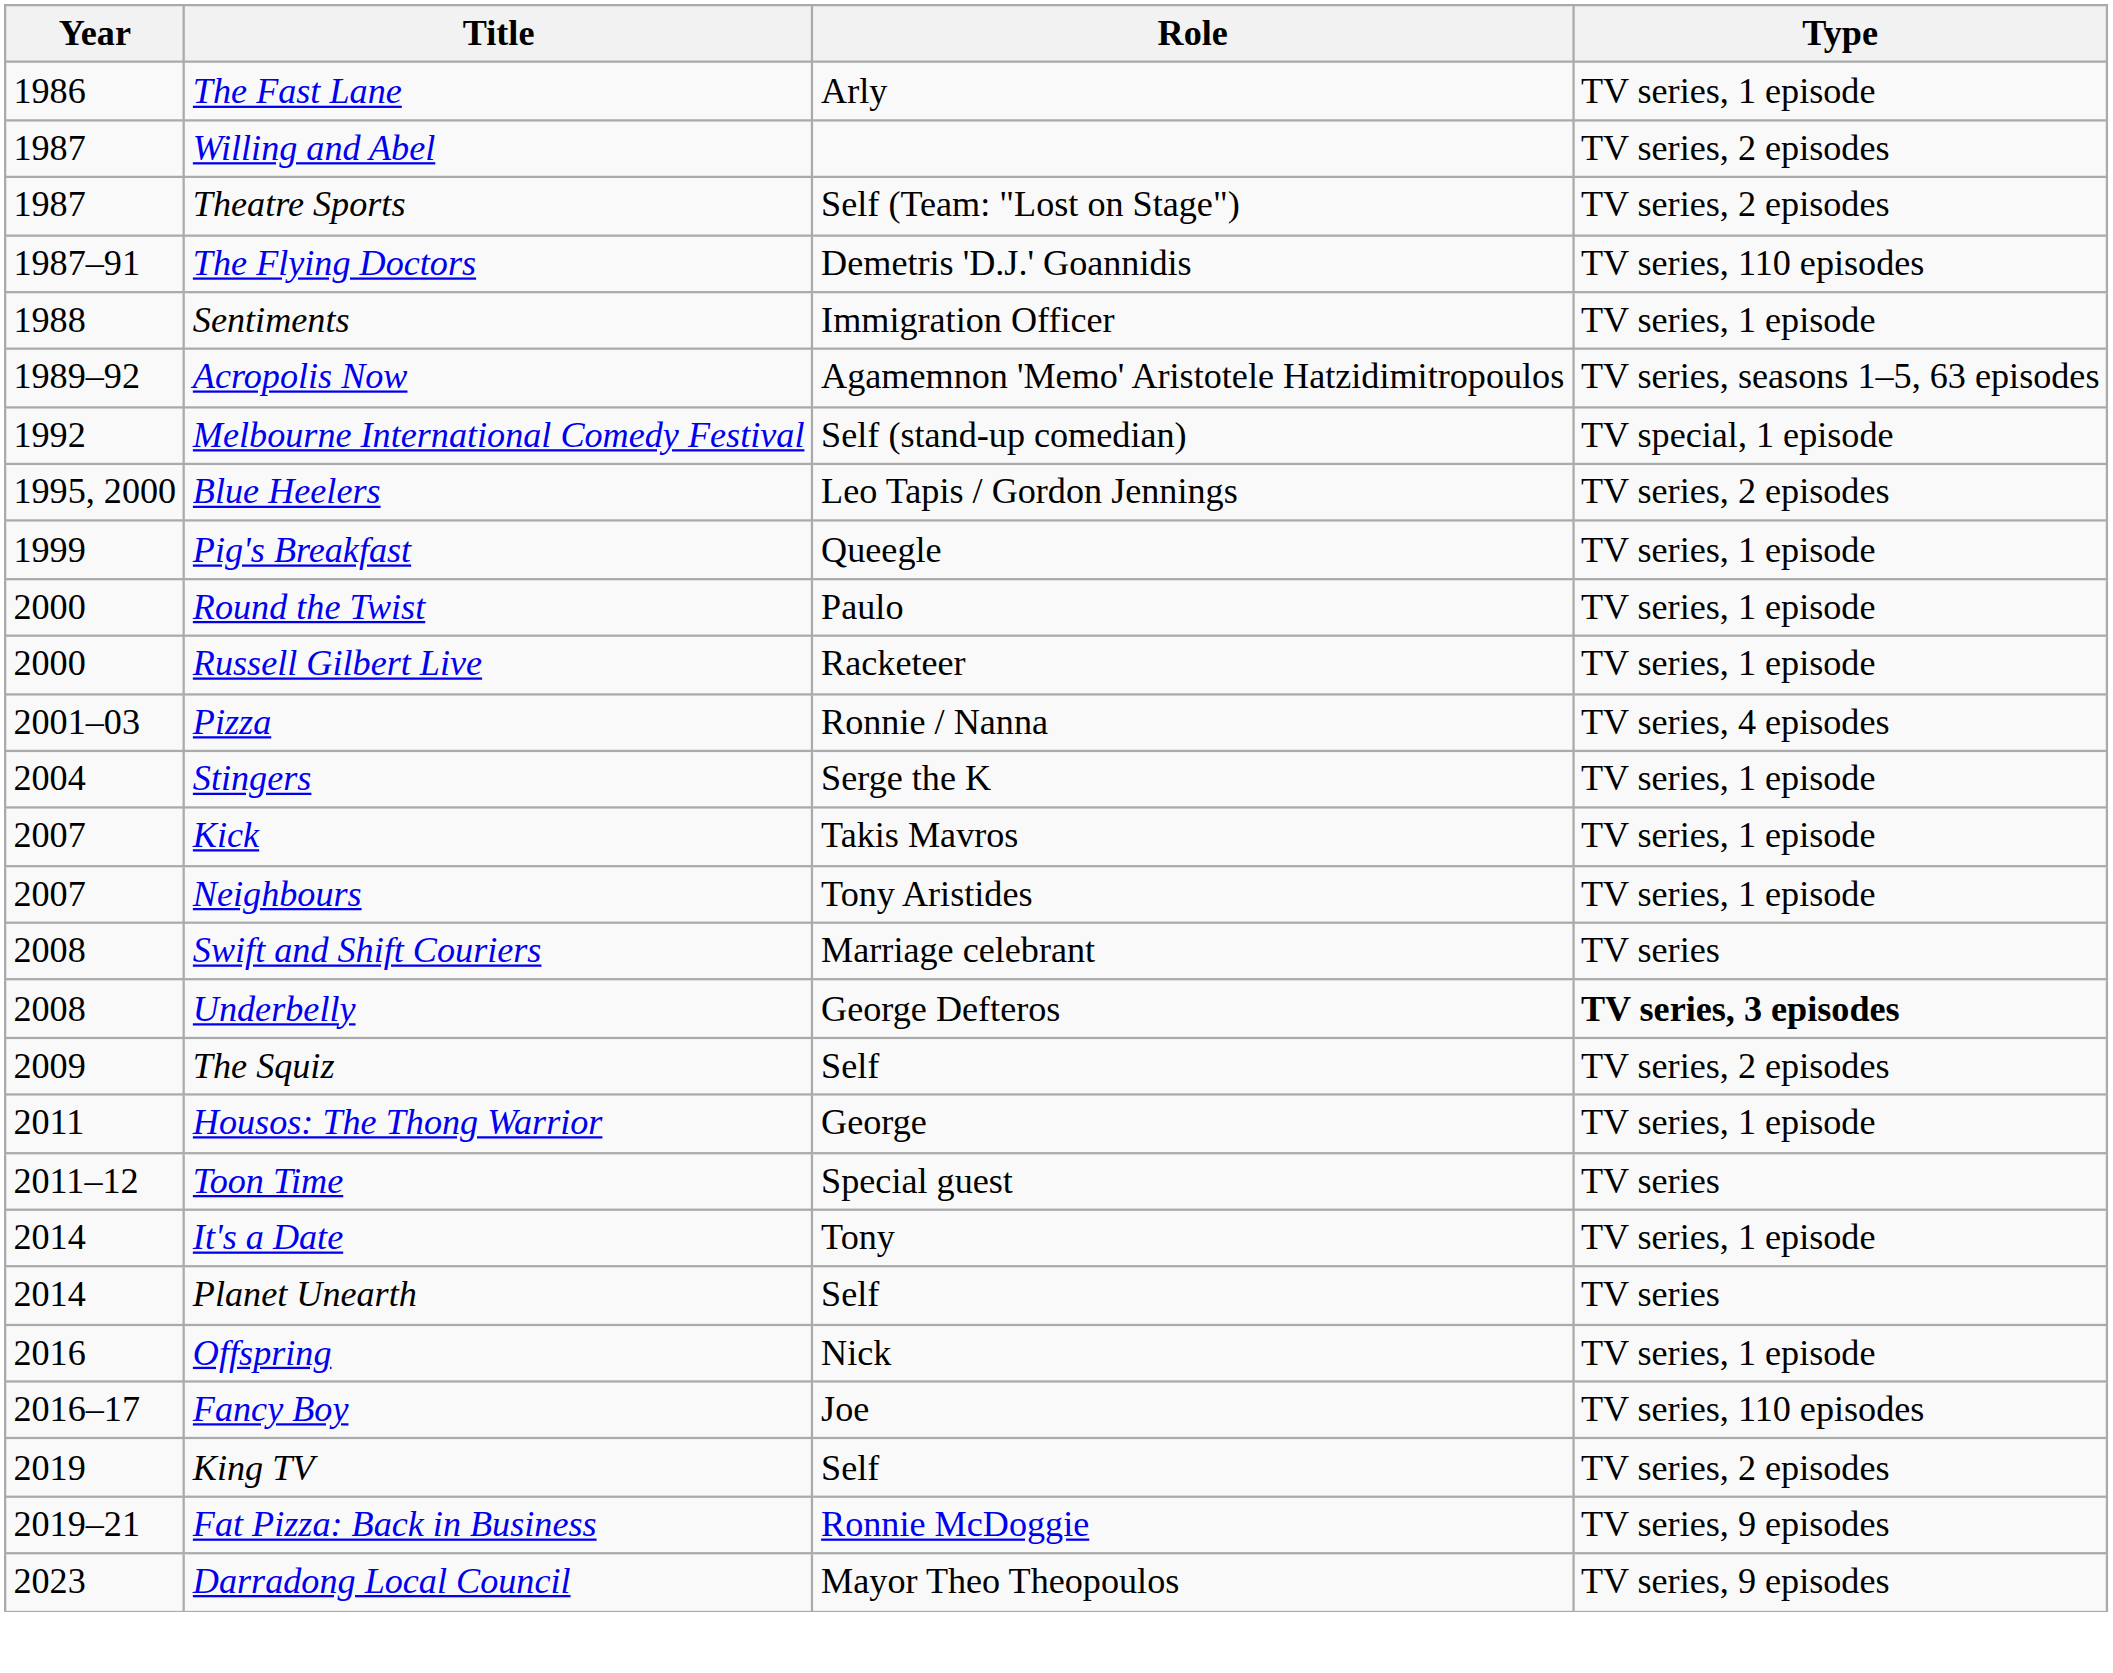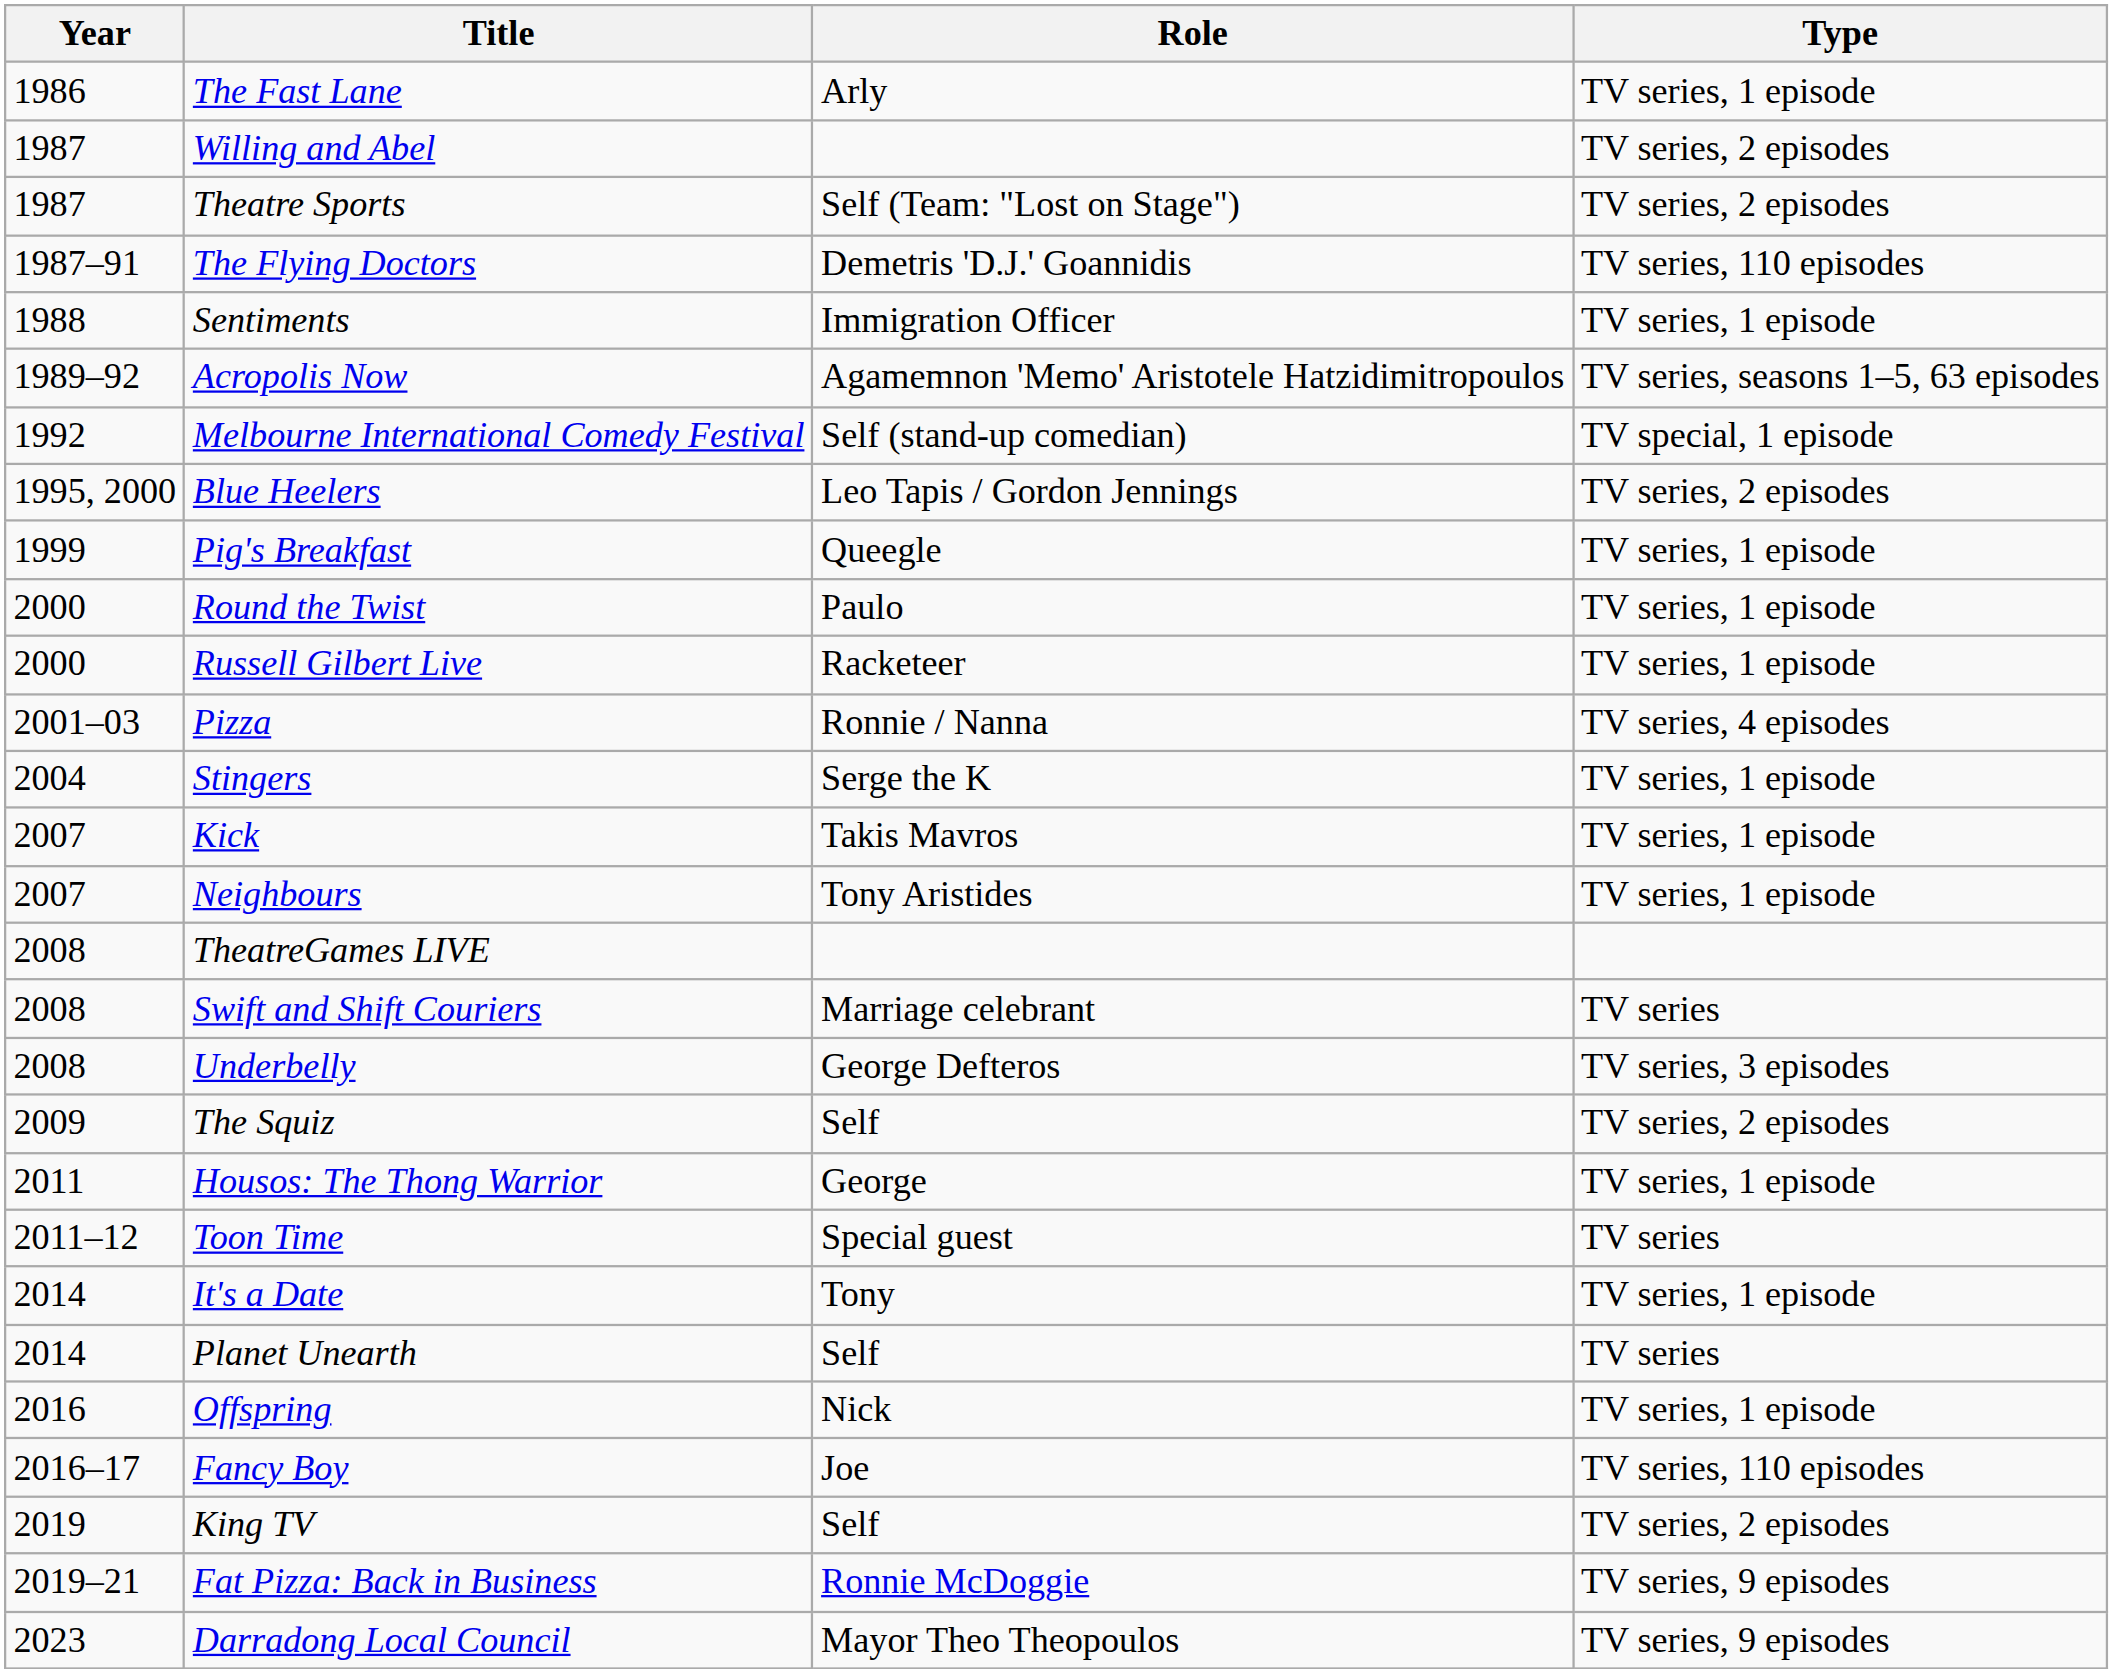+ row: 2008 | TheatreGames LIVE
Underbelly | Type: bold -> normal
